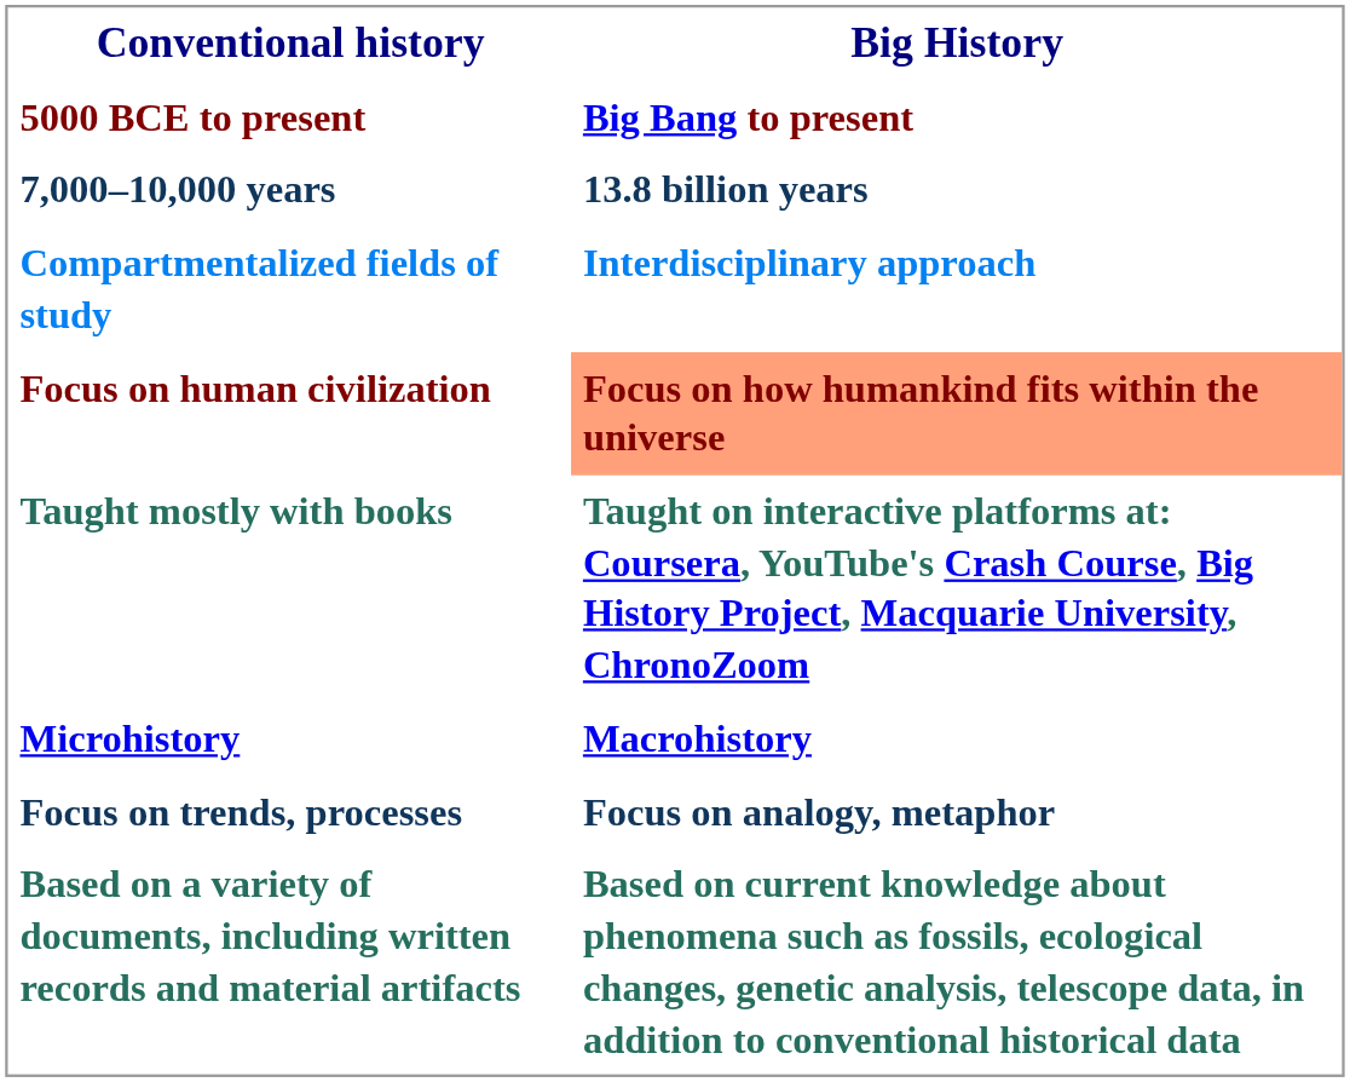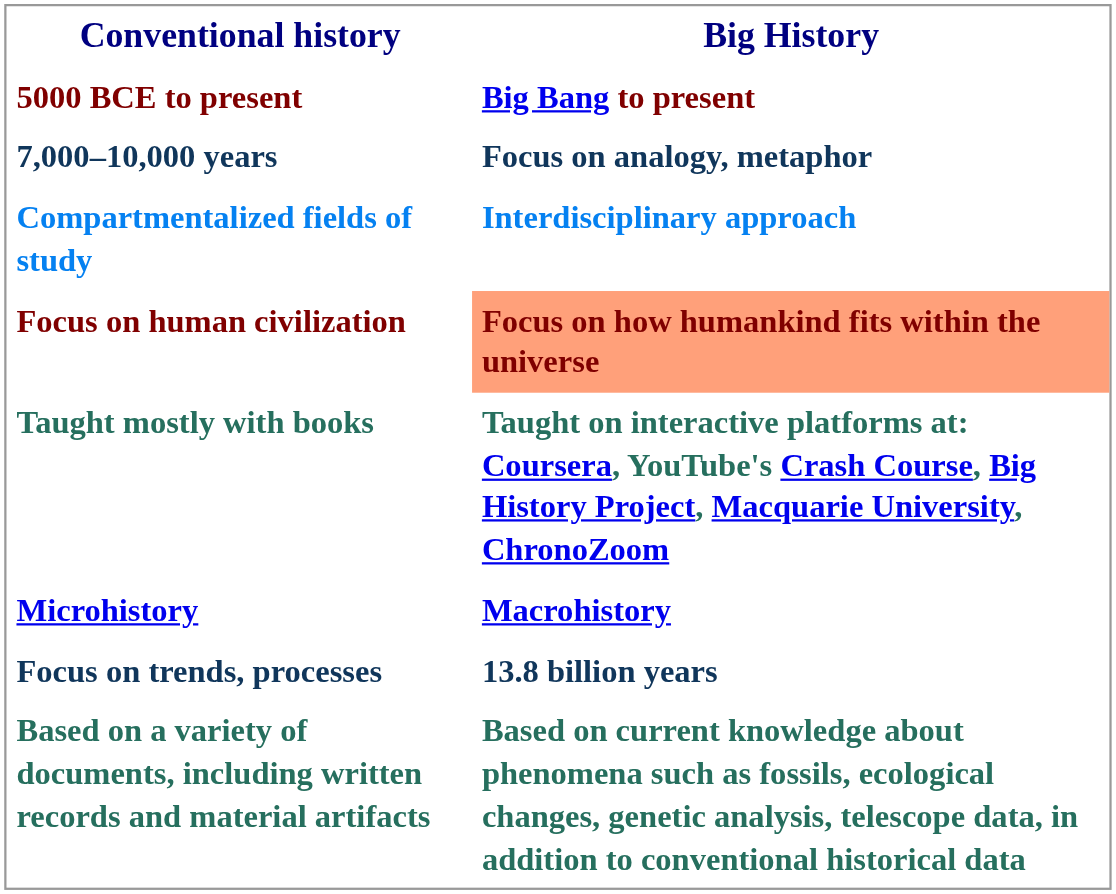7,000–10,000 years | column 2: 13.8 billion years -> Focus on analogy, metaphor
Focus on trends, processes | column 2: Focus on analogy, metaphor -> 13.8 billion years
